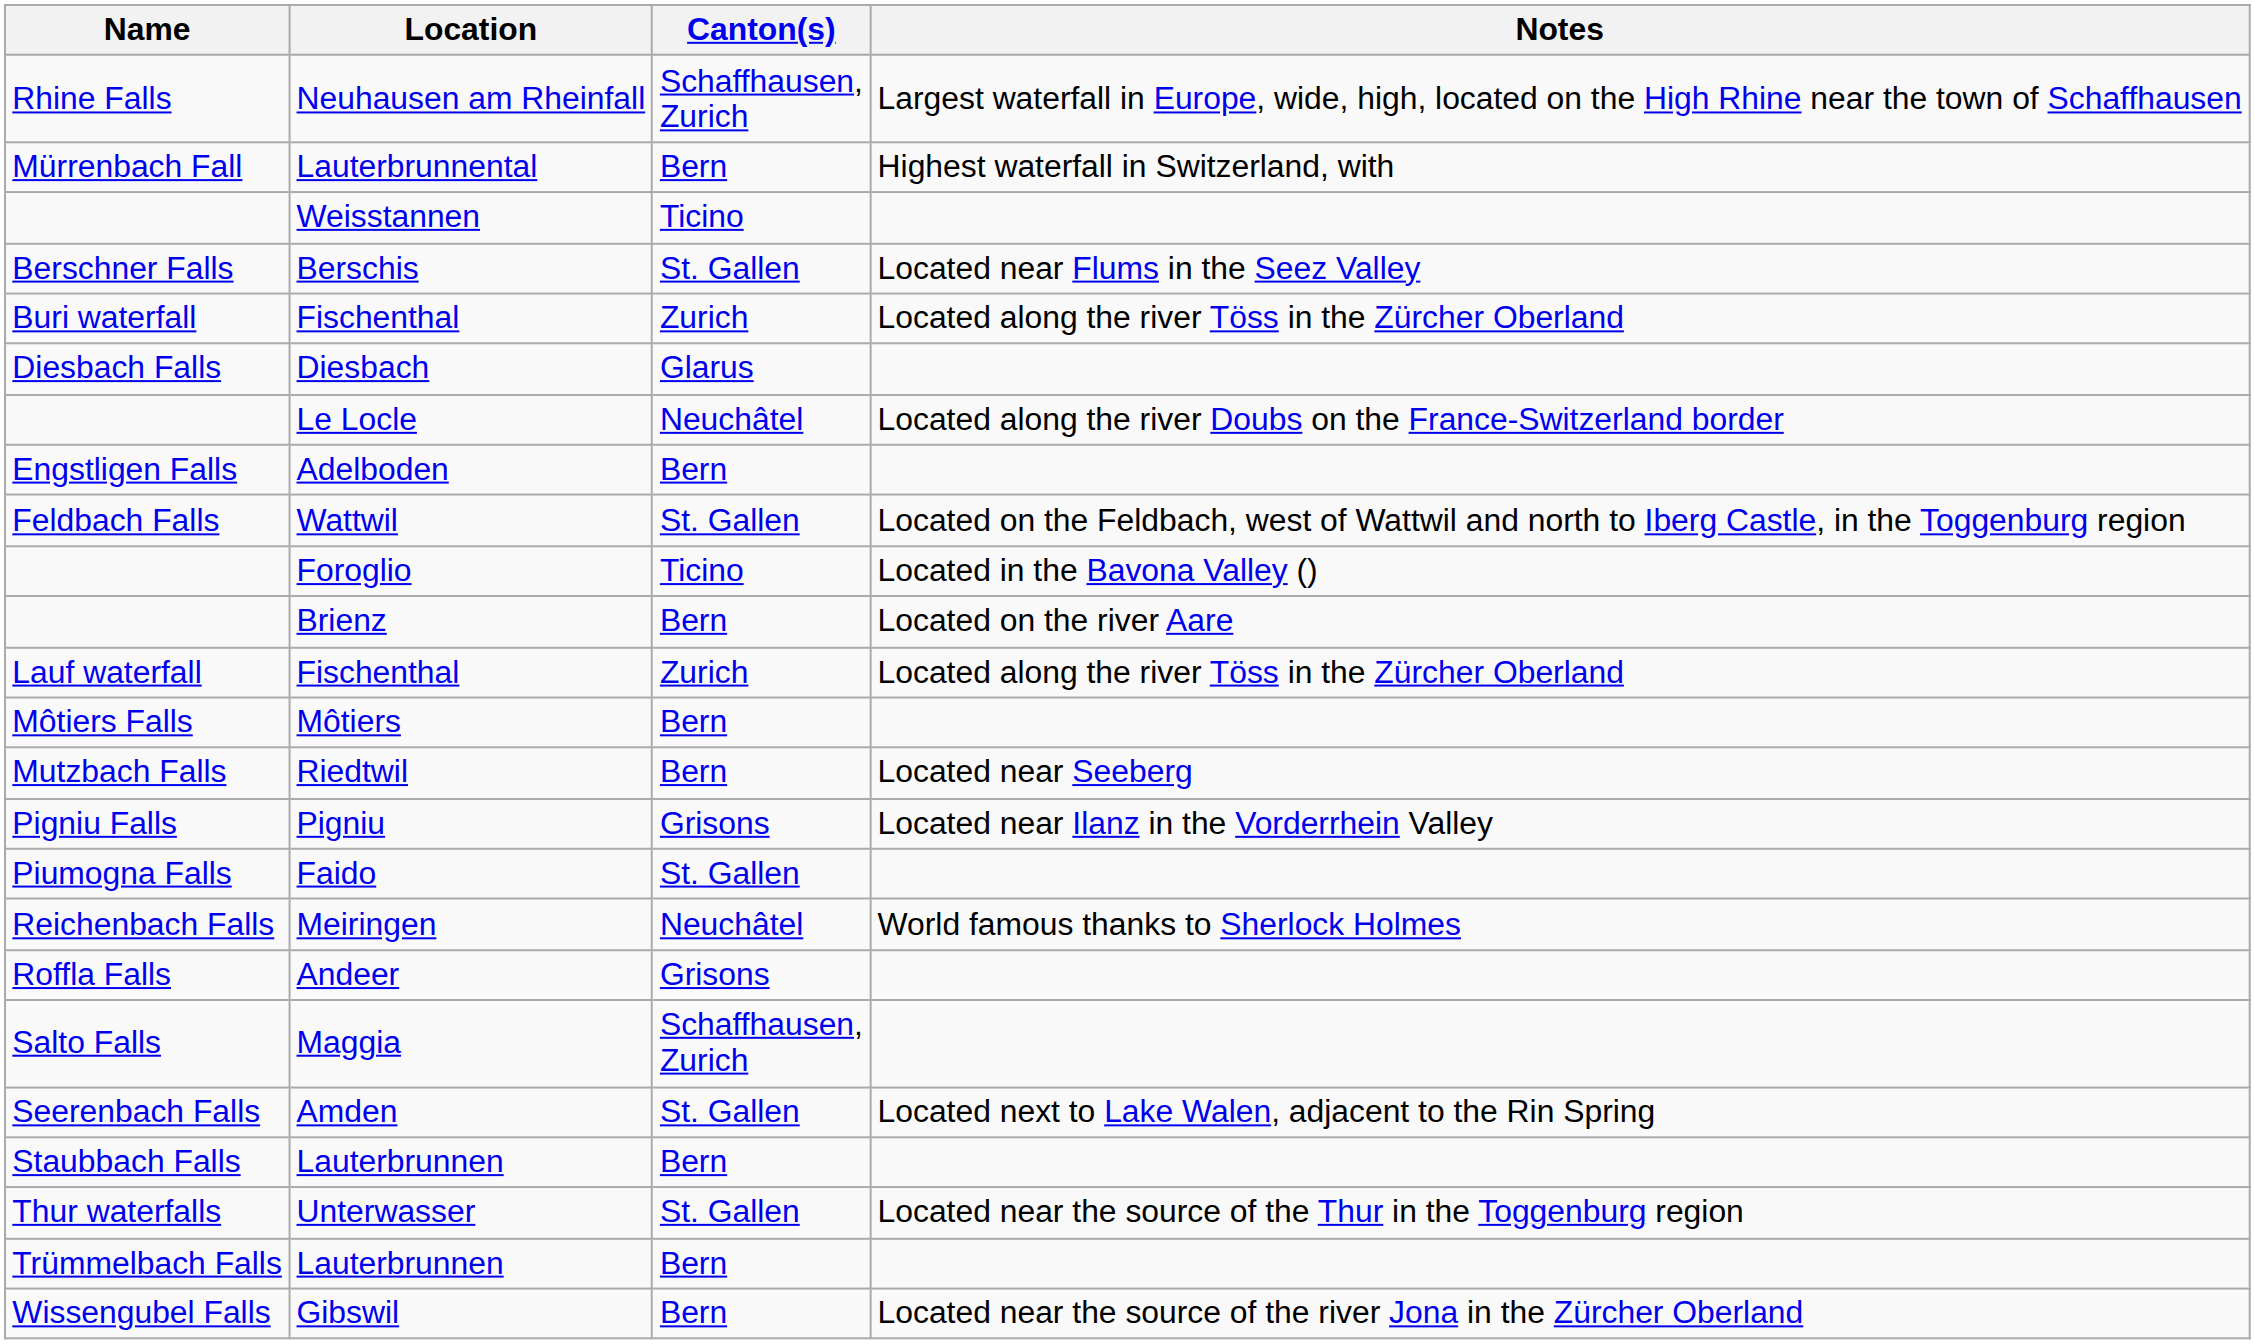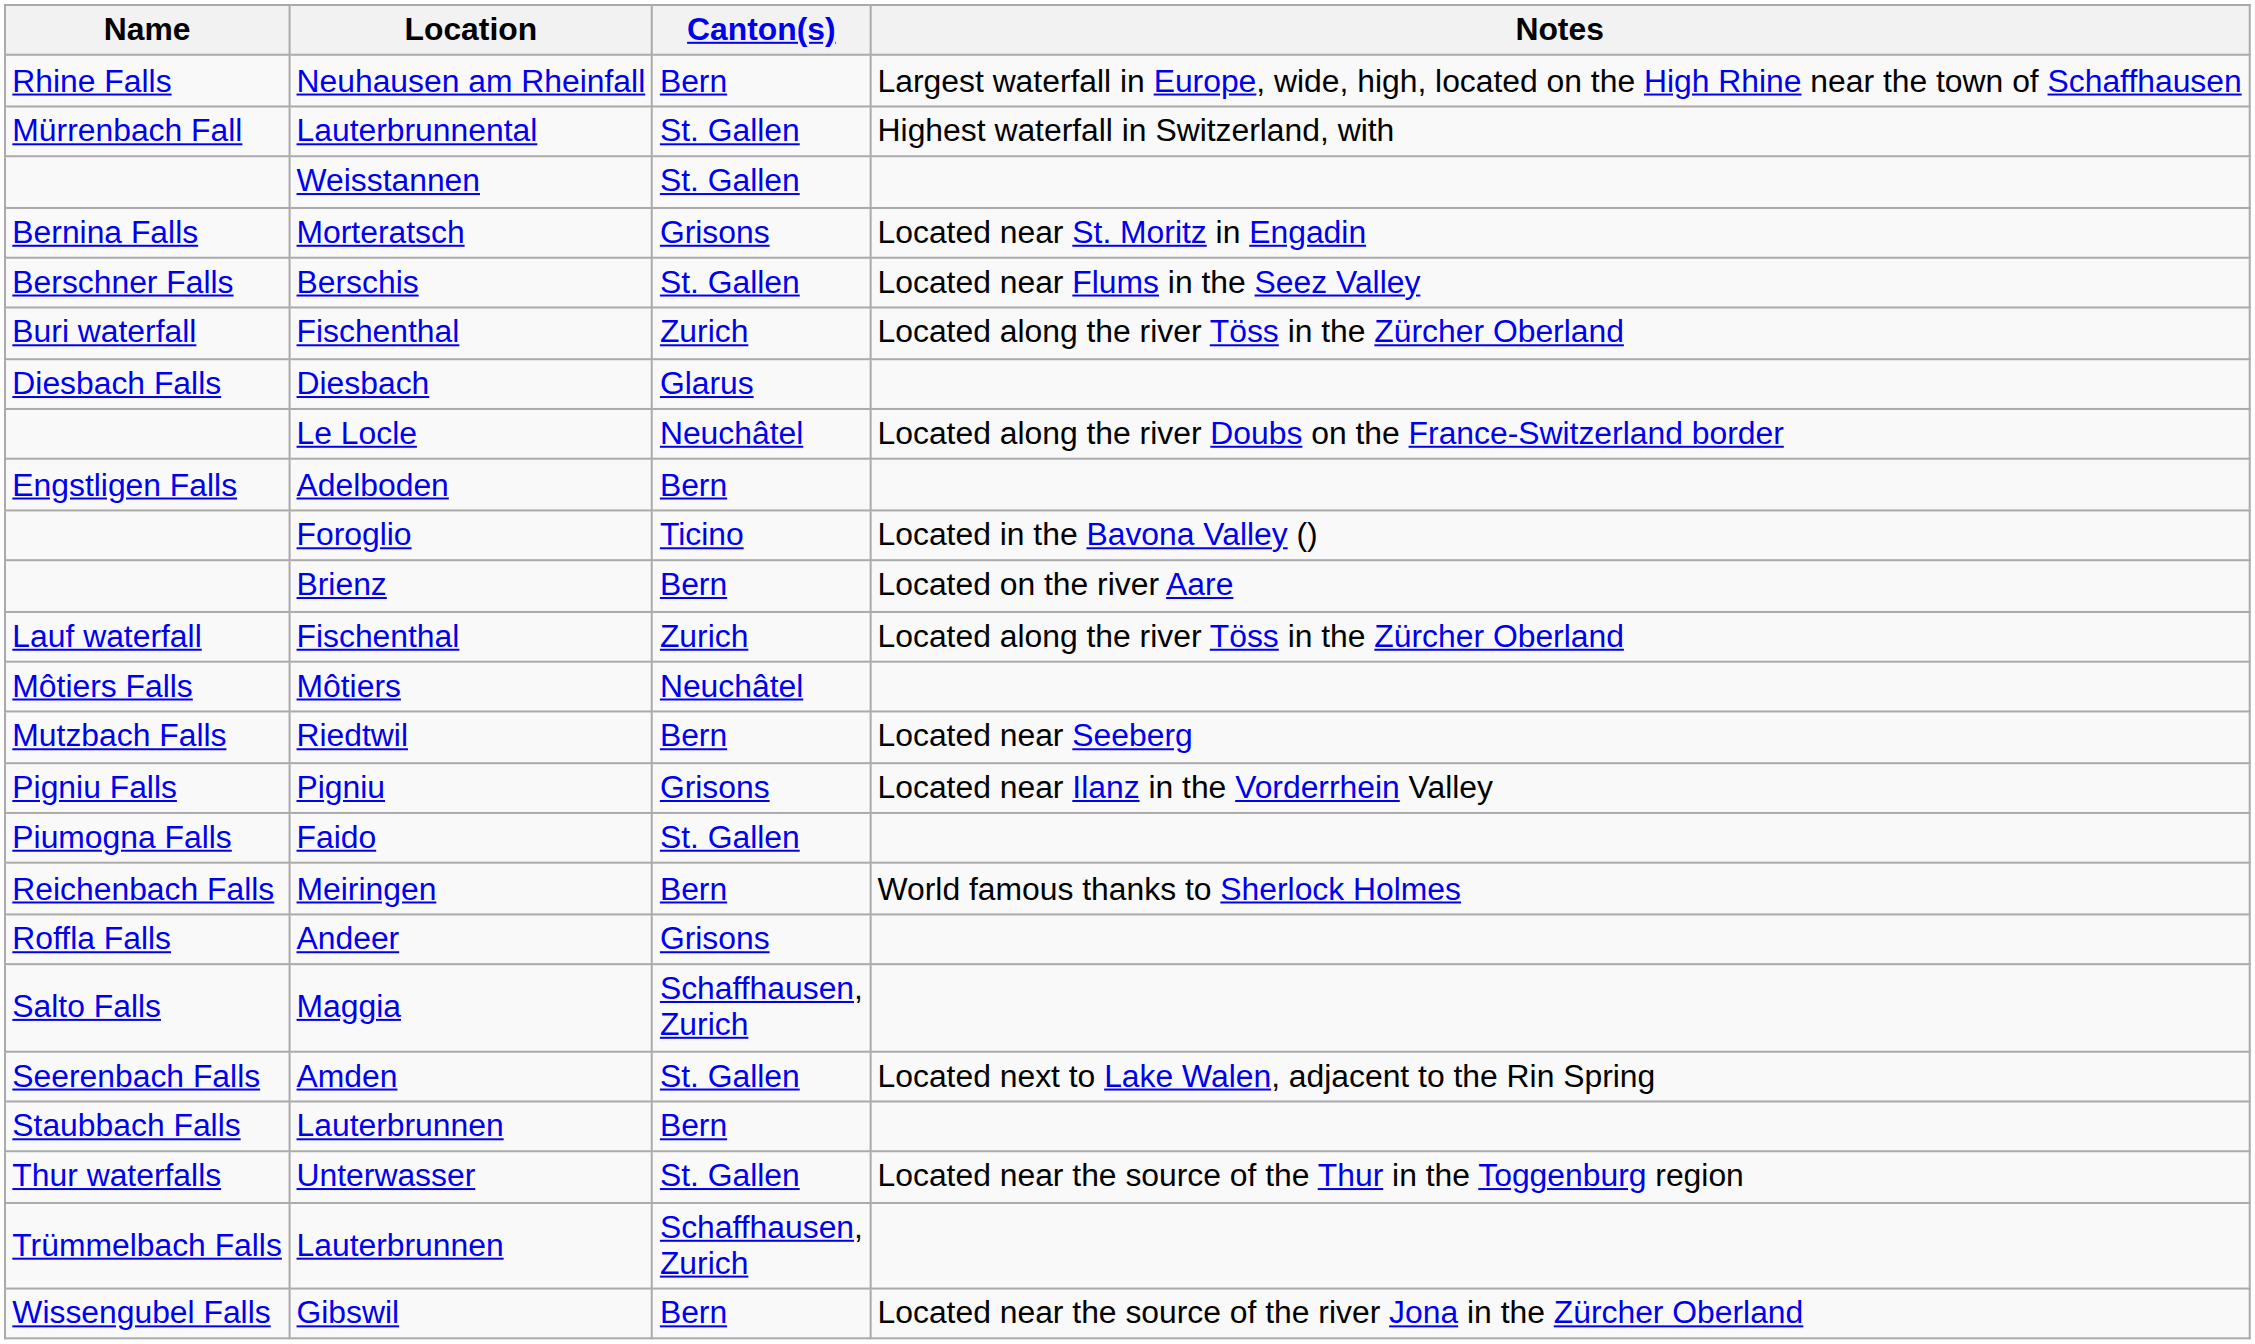Neuhausen am Rheinfall | Canton(s): Schaffhausen, Zurich -> Bern
Lauterbrunnental | Canton(s): Bern -> St. Gallen
Weisstannen | Canton(s): Ticino -> St. Gallen
+ row: Bernina Falls | Morteratsch | Grisons | Located near St. Moritz in Engadin
- row: Feldbach Falls | Wattwil | St. Gallen | Located on the Feldbach, west of Wattwil and north to Iberg Castle, in the Toggenburg region
Môtiers | Canton(s): Bern -> Neuchâtel
Meiringen | Canton(s): Neuchâtel -> Bern
Trümmelbach Falls / Lauterbrunnen | Canton(s): Bern -> Schaffhausen, Zurich
